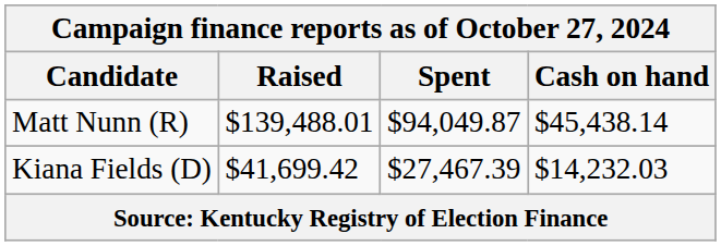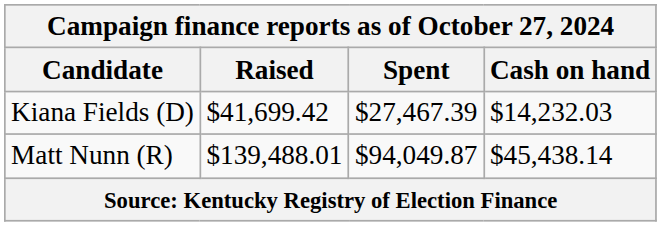rows swapped: Kiana Fields (D) <-> Matt Nunn (R)
